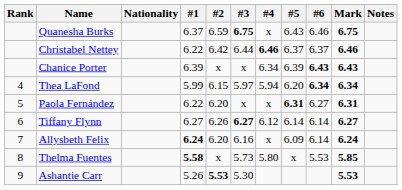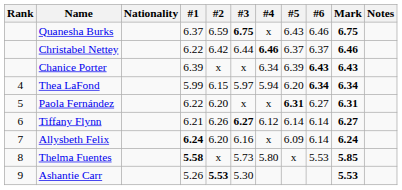Tiffany Flynn | #1: 6.27 -> 6.21
